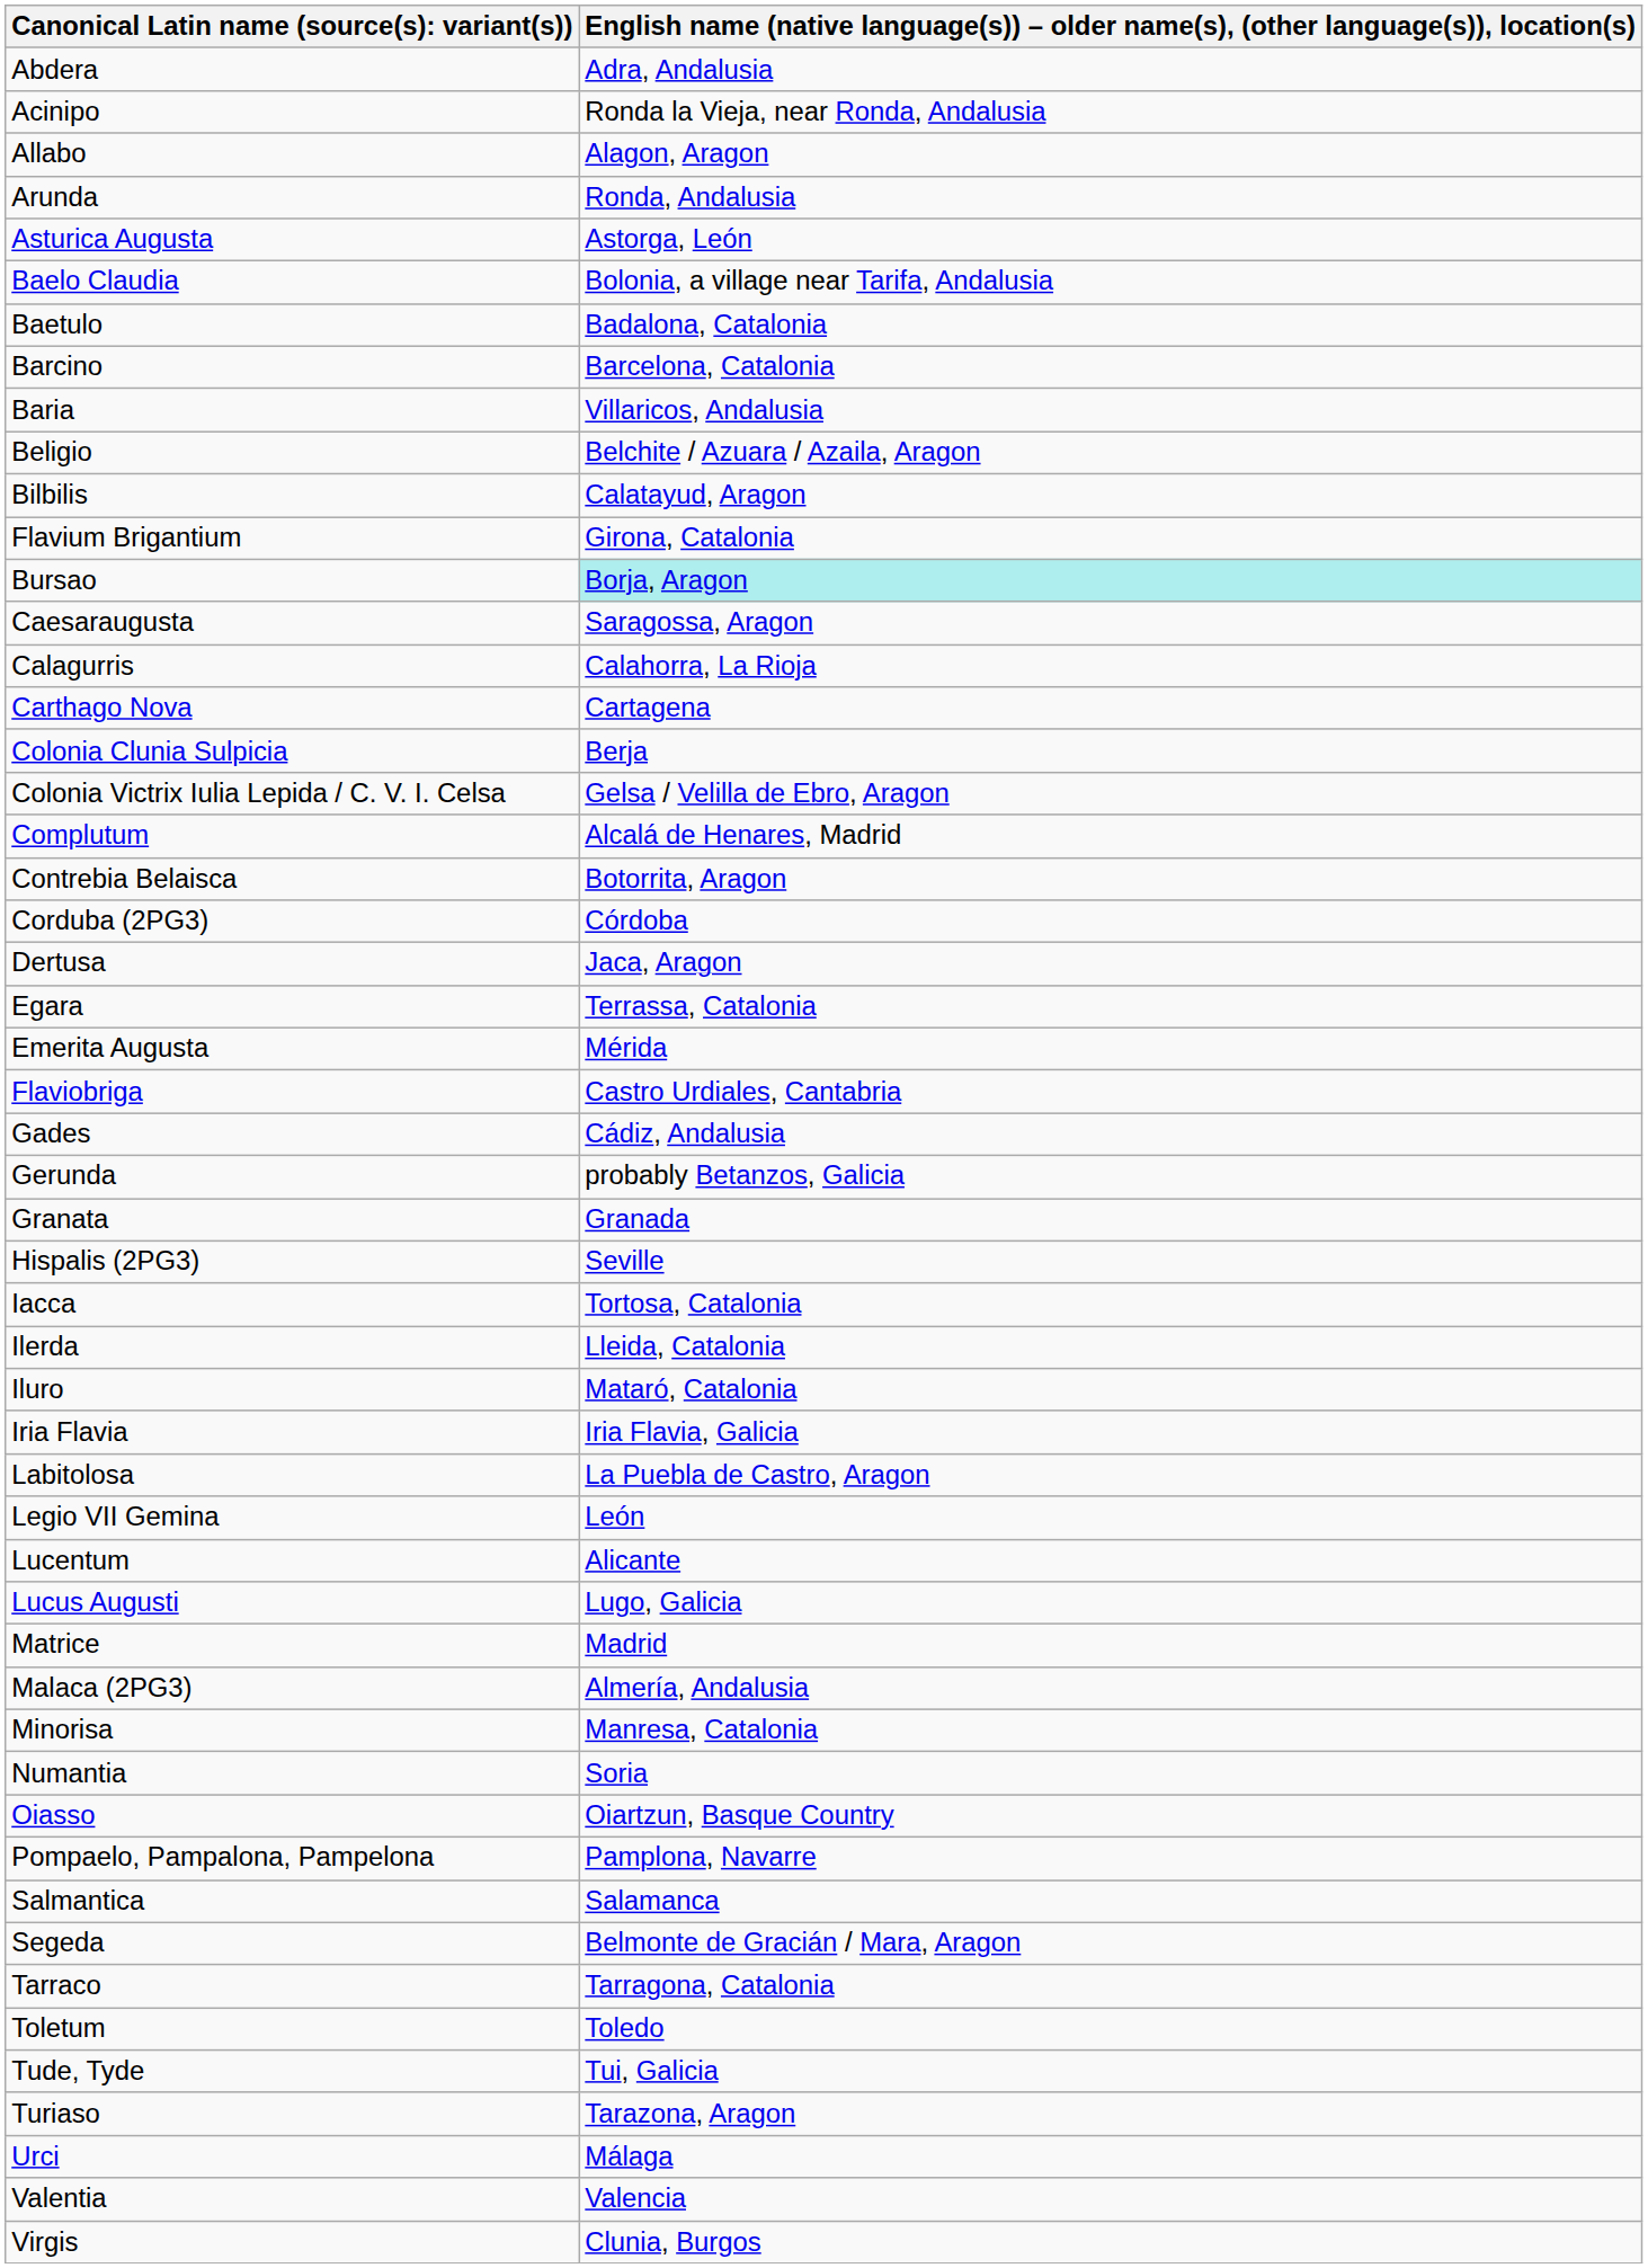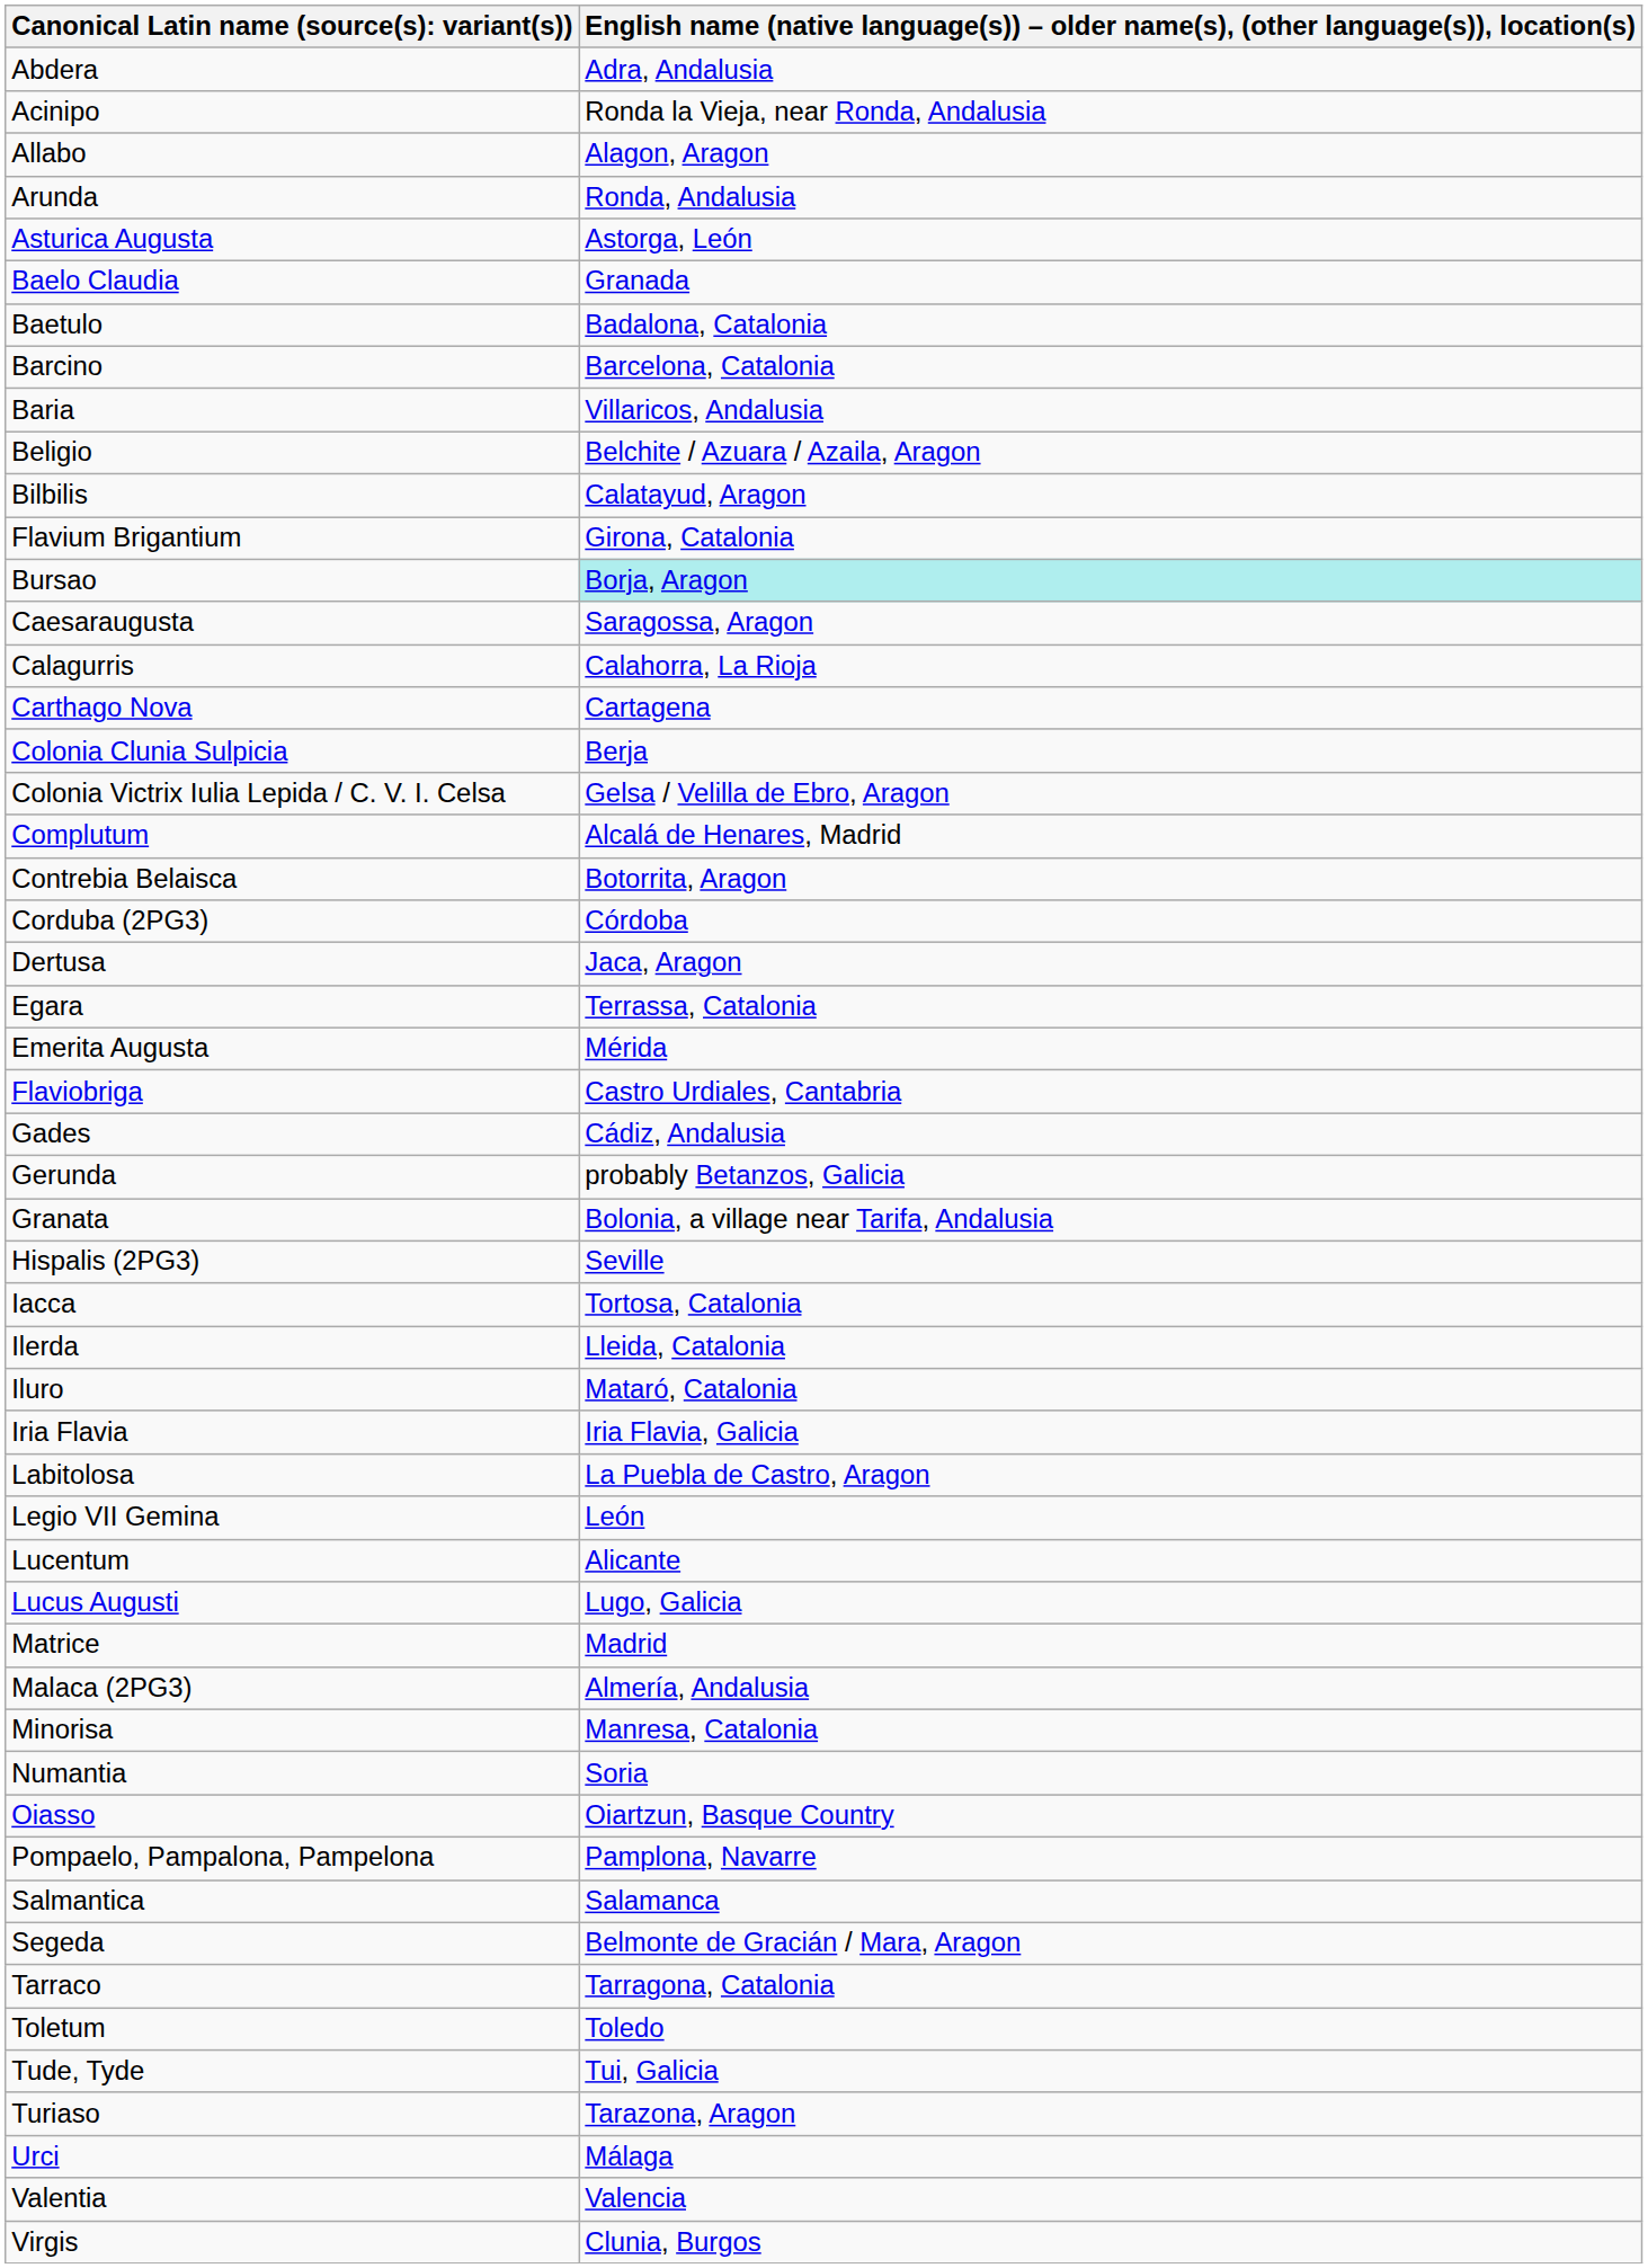Baelo Claudia | column 2: Bolonia, a village near Tarifa, Andalusia -> Granada
Granata | column 2: Granada -> Bolonia, a village near Tarifa, Andalusia
